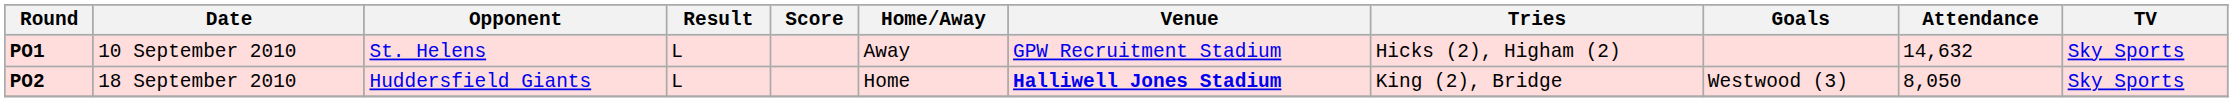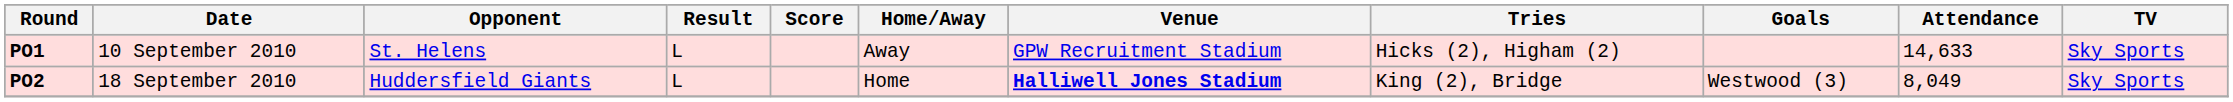PO1 | Attendance: 14,632 -> 14,633
PO2 | Attendance: 8,050 -> 8,049
